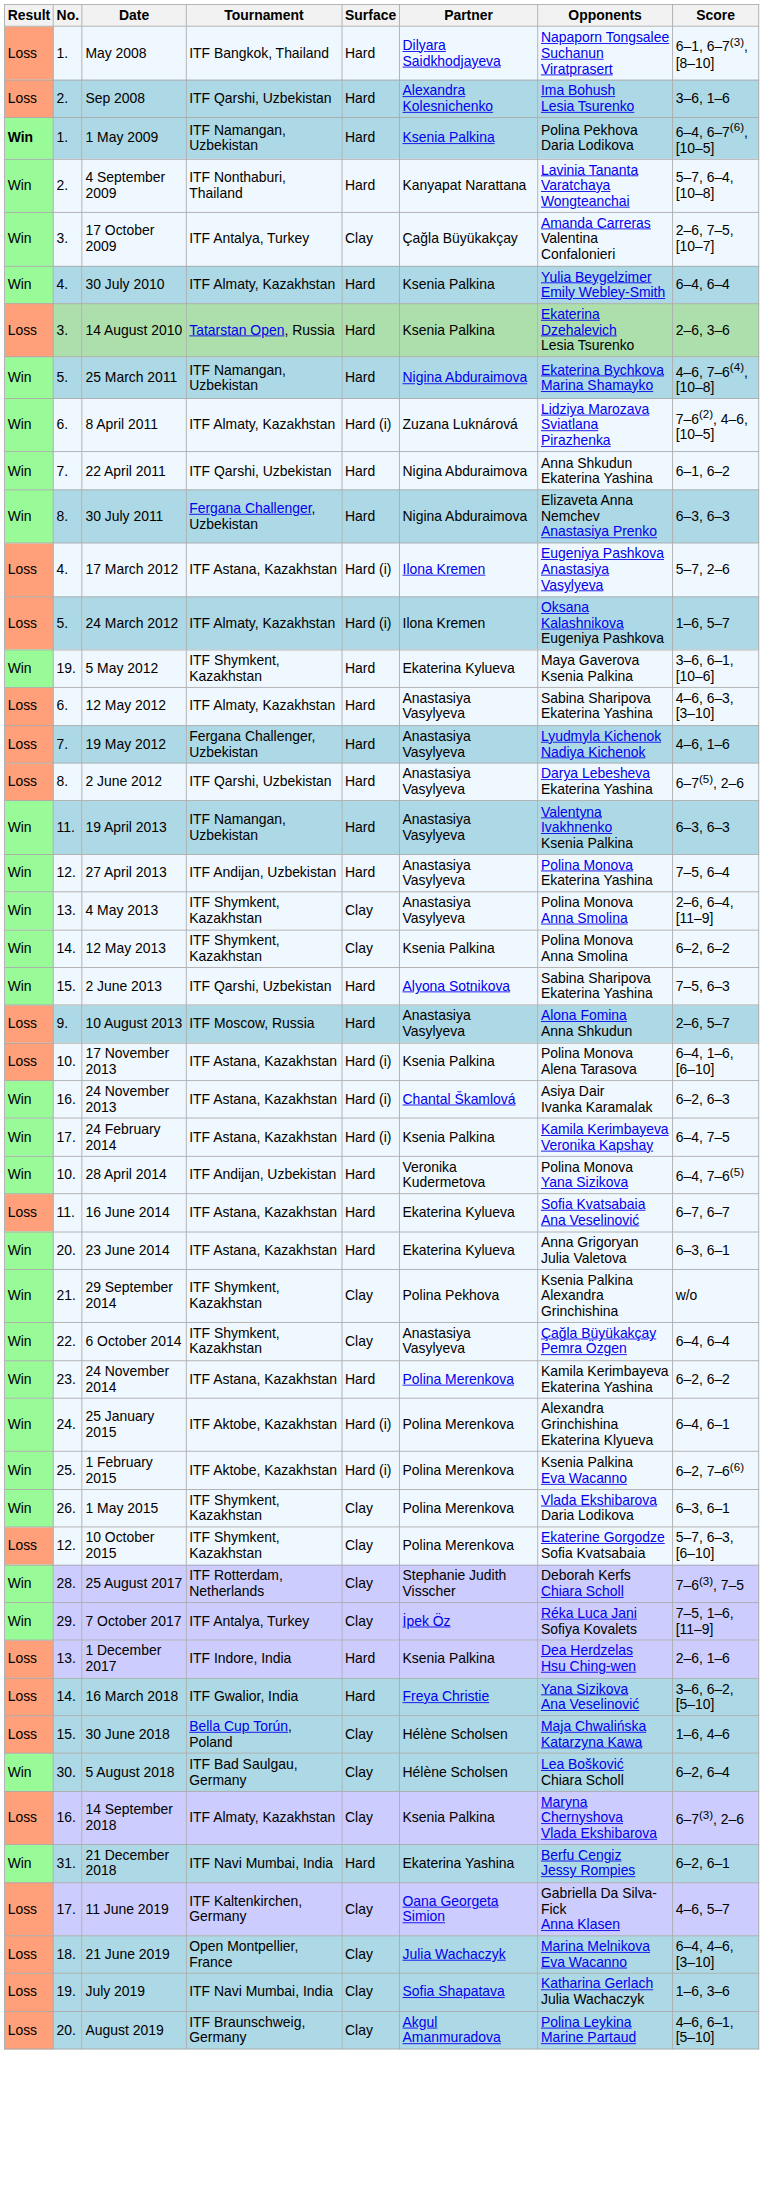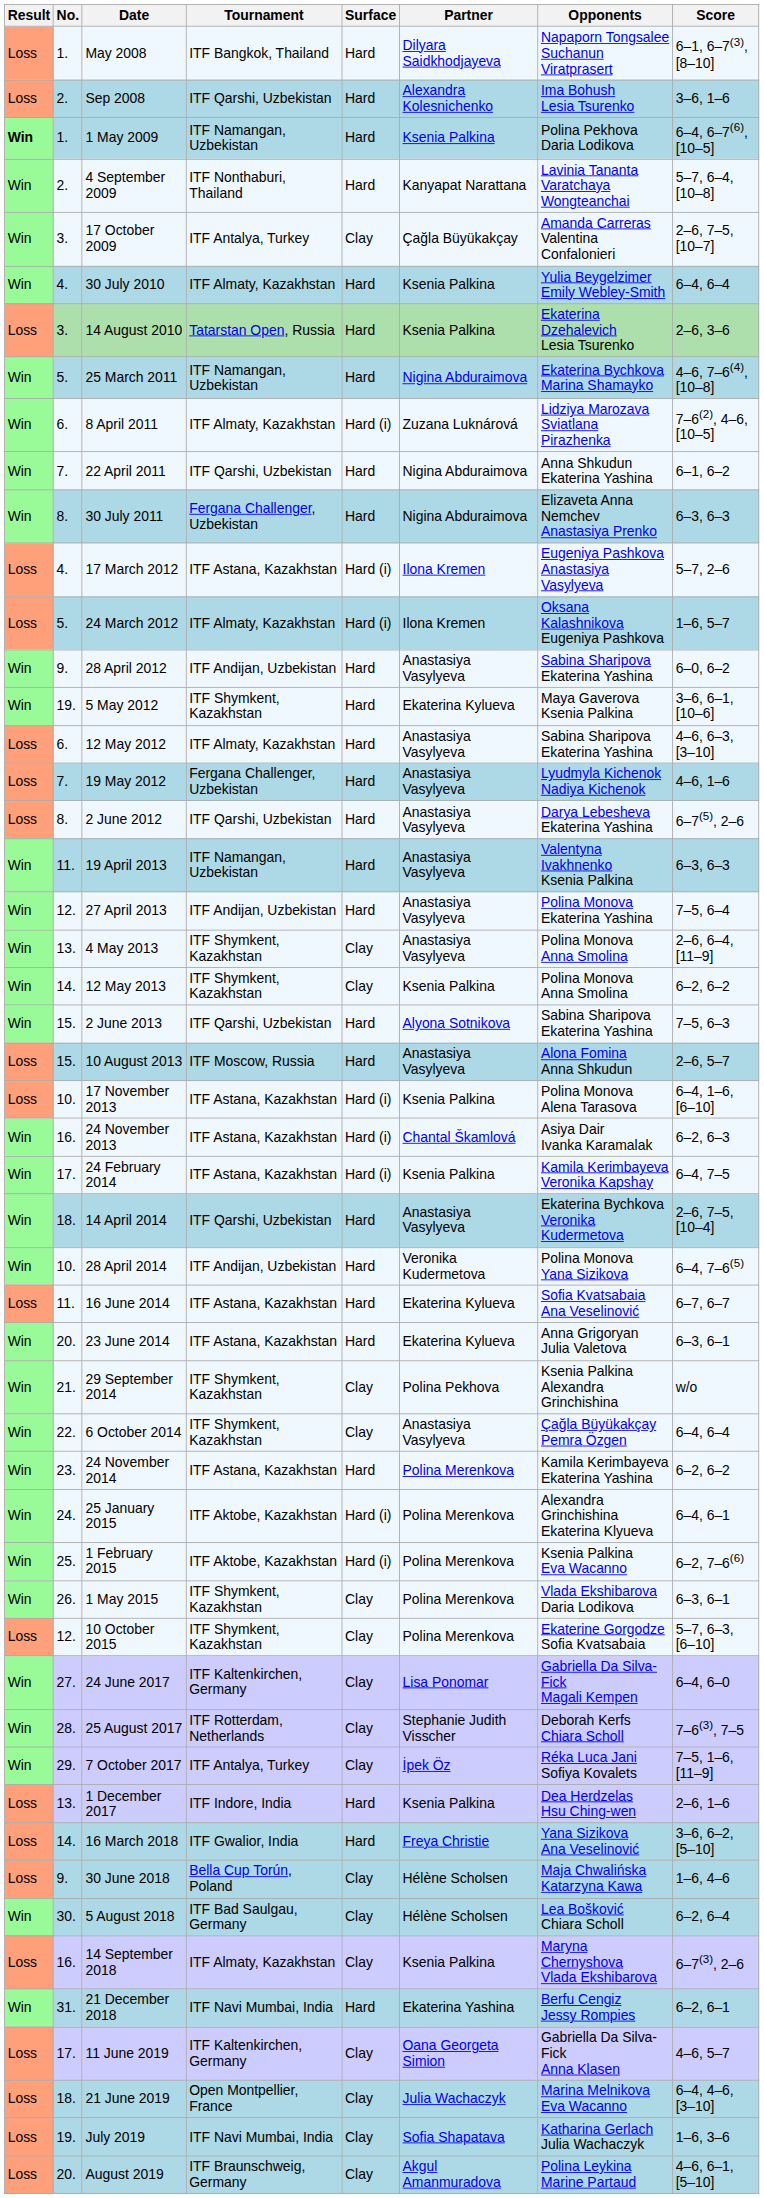+ row: Win | 9. | 28 April 2012 | ITF Andijan, Uzbekistan | Hard | Anastasiya Vasylyeva | Sabina Sharipova Ekaterina Yashina | 6–0, 6–2
10 August 2013 | No.: 9. -> 15.
+ row: Win | 18. | 14 April 2014 | ITF Qarshi, Uzbekistan | Hard | Anastasiya Vasylyeva | Ekaterina Bychkova Veronika Kudermetova | 2–6, 7–5, [10–4]
+ row: Win | 27. | 24 June 2017 | ITF Kaltenkirchen, Germany | Clay | Lisa Ponomar | Gabriella Da Silva-Fick Magali Kempen | 6–4, 6–0
30 June 2018 | No.: 15. -> 9.
